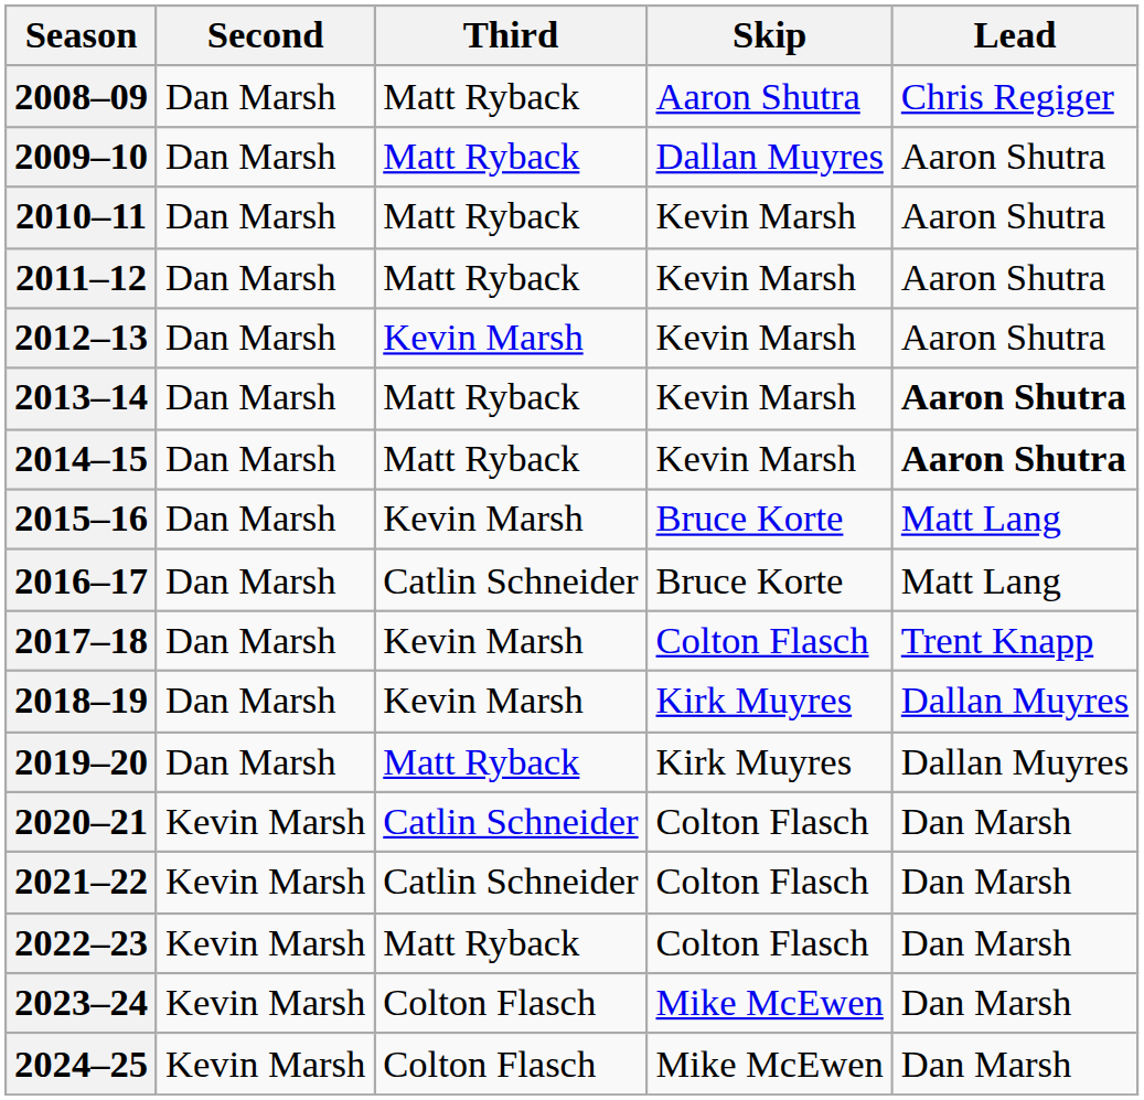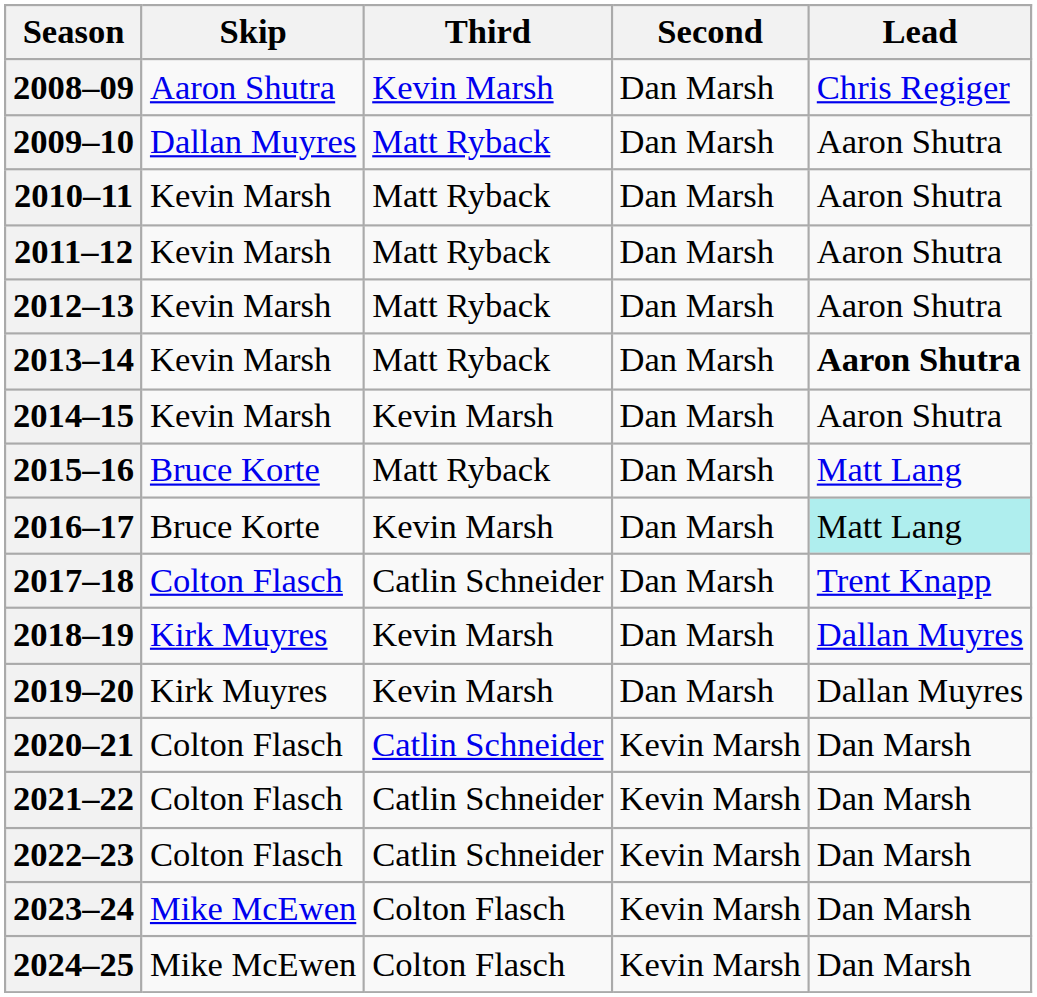columns swapped: Skip <-> Second
2008–09 | Third: Matt Ryback -> Kevin Marsh
2012–13 | Third: Kevin Marsh -> Matt Ryback
2014–15 | Third: Matt Ryback -> Kevin Marsh
2014–15 | Lead: bold -> normal
2015–16 | Third: Kevin Marsh -> Matt Ryback
2016–17 | Third: Catlin Schneider -> Kevin Marsh
2016–17 | Lead: no background -> paleturquoise background
2017–18 | Third: Kevin Marsh -> Catlin Schneider
2019–20 | Third: Matt Ryback -> Kevin Marsh
2022–23 | Third: Matt Ryback -> Catlin Schneider
